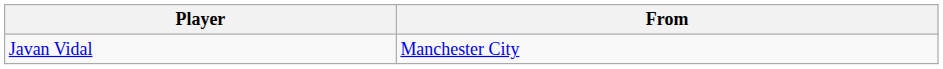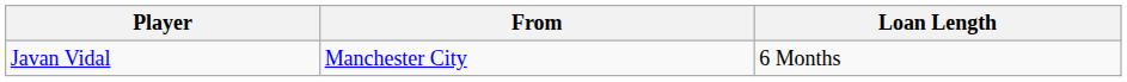+ column: Loan Length | 6 Months
